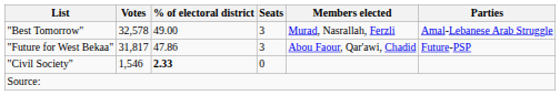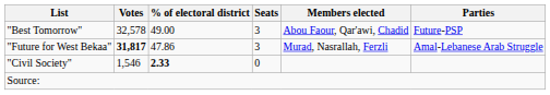"Best Tomorrow" | Members elected: Murad, Nasrallah, Ferzli -> Abou Faour, Qar'awi, Chadid
"Best Tomorrow" | Parties: Amal-Lebanese Arab Struggle -> Future-PSP
"Future for West Bekaa" | Votes: normal -> bold
"Future for West Bekaa" | Members elected: Abou Faour, Qar'awi, Chadid -> Murad, Nasrallah, Ferzli
"Future for West Bekaa" | Parties: Future-PSP -> Amal-Lebanese Arab Struggle
